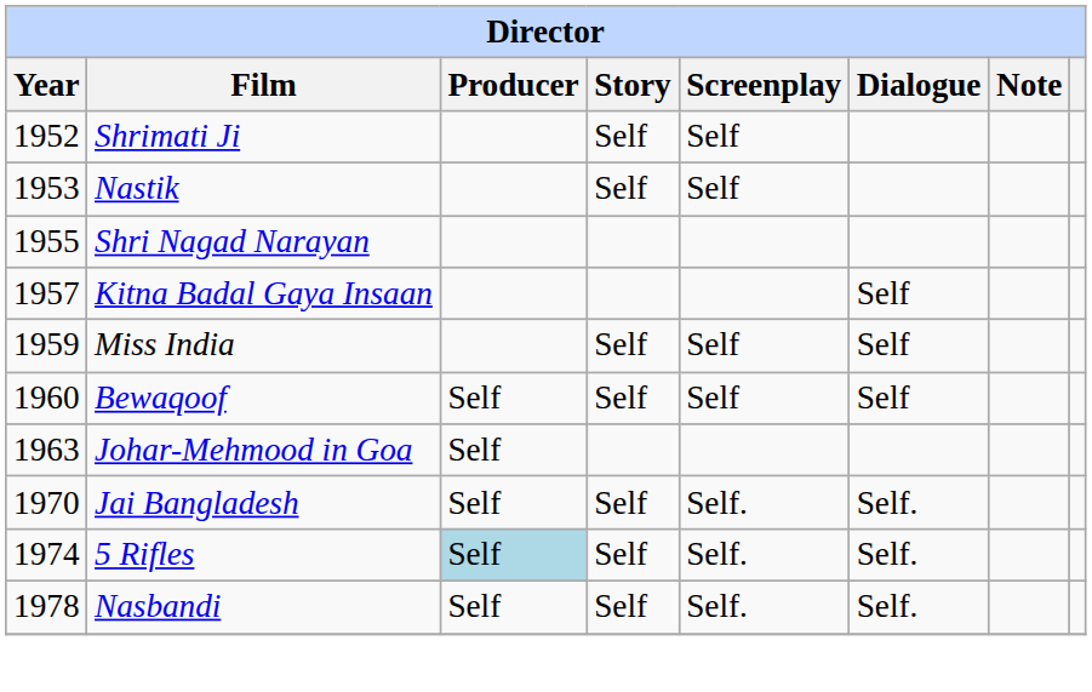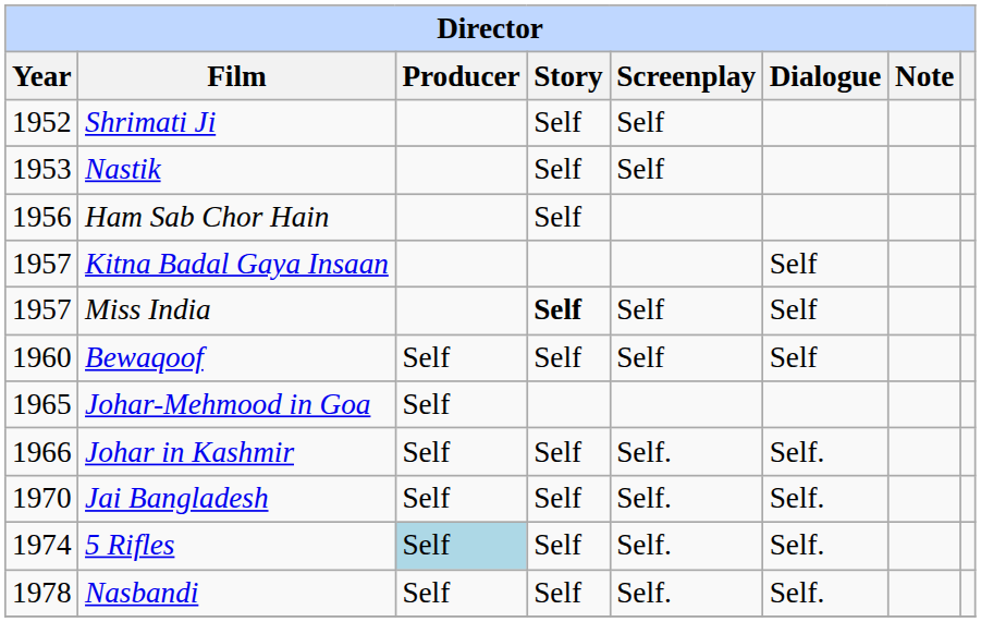- row: 1955 | Shri Nagad Narayan
+ row: 1956 | Ham Sab Chor Hain | Self
Miss India | Year: 1959 -> 1957
Miss India | Story: normal -> bold
Johar-Mehmood in Goa | Year: 1963 -> 1965
+ row: 1966 | Johar in Kashmir | Self | Self | Self. | Self.
